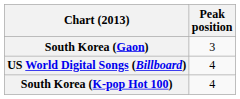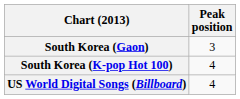rows swapped: South Korea (K-pop Hot 100) <-> US World Digital Songs (Billboard)
